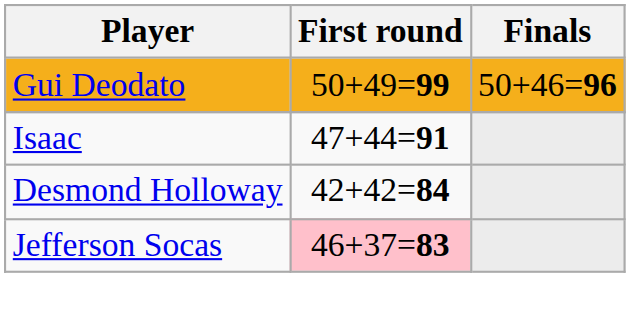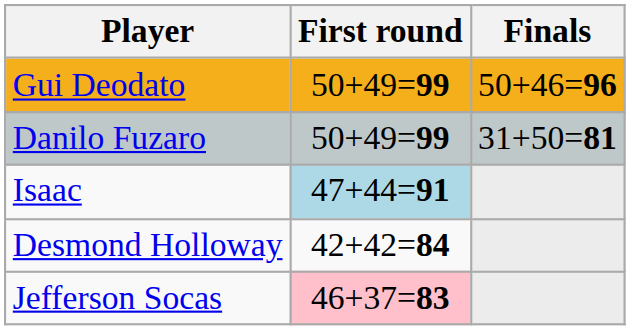+ row: Danilo Fuzaro | 50+49=99 | 31+50=81
Isaac | First round: no background -> lightblue background
